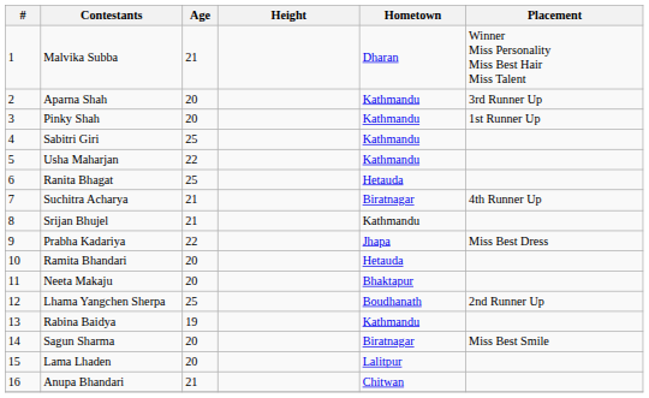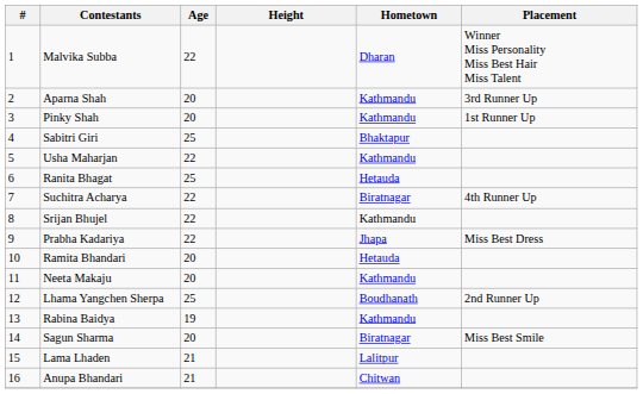Malvika Subba | Age: 21 -> 22
Sabitri Giri | Hometown: Kathmandu -> Bhaktapur
Suchitra Acharya | Age: 21 -> 22
Srijan Bhujel | Age: 21 -> 22
Neeta Makaju | Hometown: Bhaktapur -> Kathmandu
Lama Lhaden | Age: 20 -> 21
